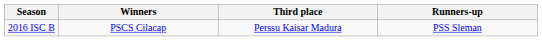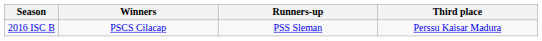columns swapped: Runners-up <-> Third place
